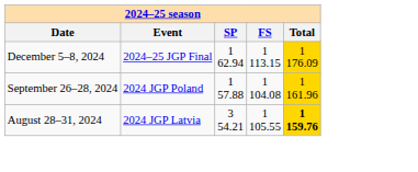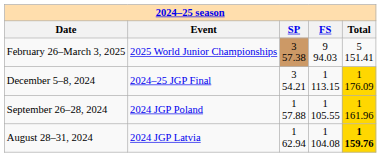+ row: February 26–March 3, 2025 | 2025 World Junior Championships | 3 57.38 | 9 94.03 | 5 151.41
December 5–8, 2024 | column 3: 1 62.94 -> 3 54.21
September 26–28, 2024 | column 4: 1 104.08 -> 1 105.55
August 28–31, 2024 | column 3: 3 54.21 -> 1 62.94
August 28–31, 2024 | column 4: 1 105.55 -> 1 104.08
